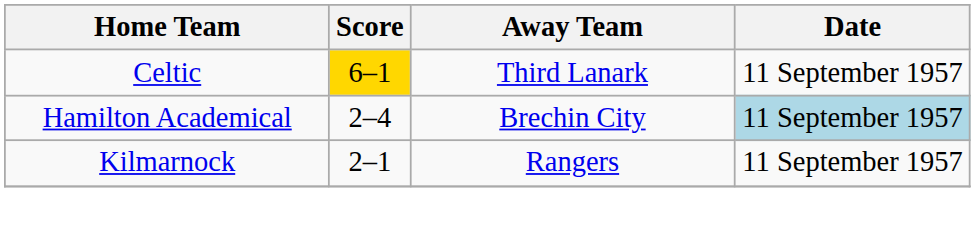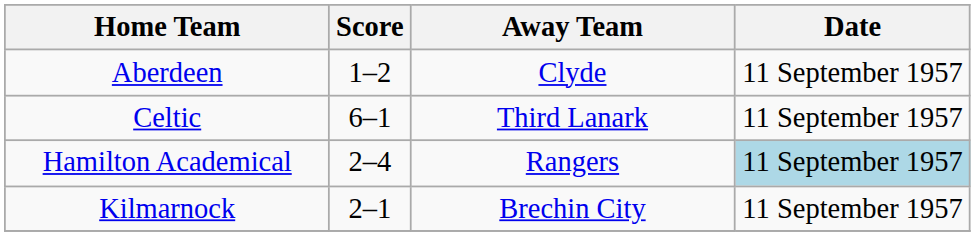+ row: Aberdeen | 1–2 | Clyde | 11 September 1957
Celtic | Score: gold background -> no background
Hamilton Academical | Away Team: Brechin City -> Rangers
Kilmarnock | Away Team: Rangers -> Brechin City
